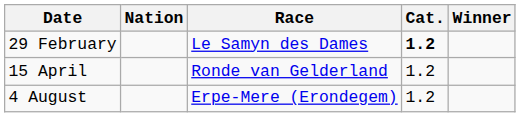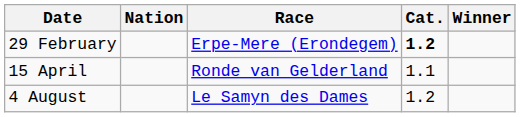29 February | Race: Le Samyn des Dames -> Erpe-Mere (Erondegem)
15 April | Cat.: 1.2 -> 1.1
4 August | Race: Erpe-Mere (Erondegem) -> Le Samyn des Dames
